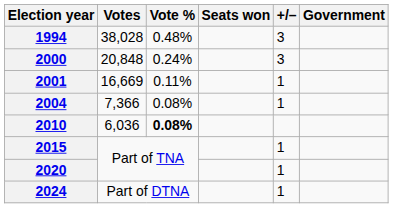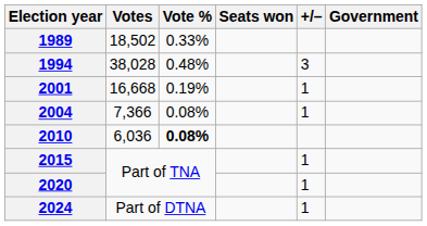+ row: 1989 | 18,502 | 0.33%
- row: 2000 | 20,848 | 0.24% | 3
2001 | Votes: 16,669 -> 16,668
2001 | Vote %: 0.11% -> 0.19%
